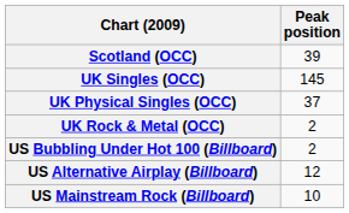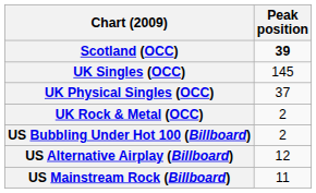Scotland (OCC) | Peak position: normal -> bold
US Mainstream Rock (Billboard) | Peak position: 10 -> 11
